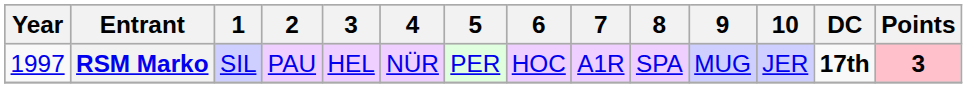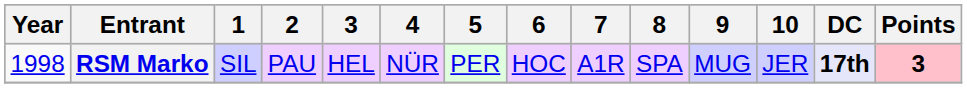RSM Marko | Year: 1997 -> 1998
RSM Marko | DC: no background -> lavender background
